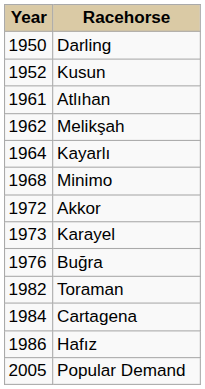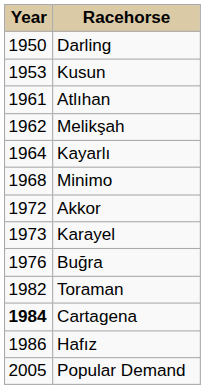Kusun | Year: 1952 -> 1953
Cartagena | Year: normal -> bold
